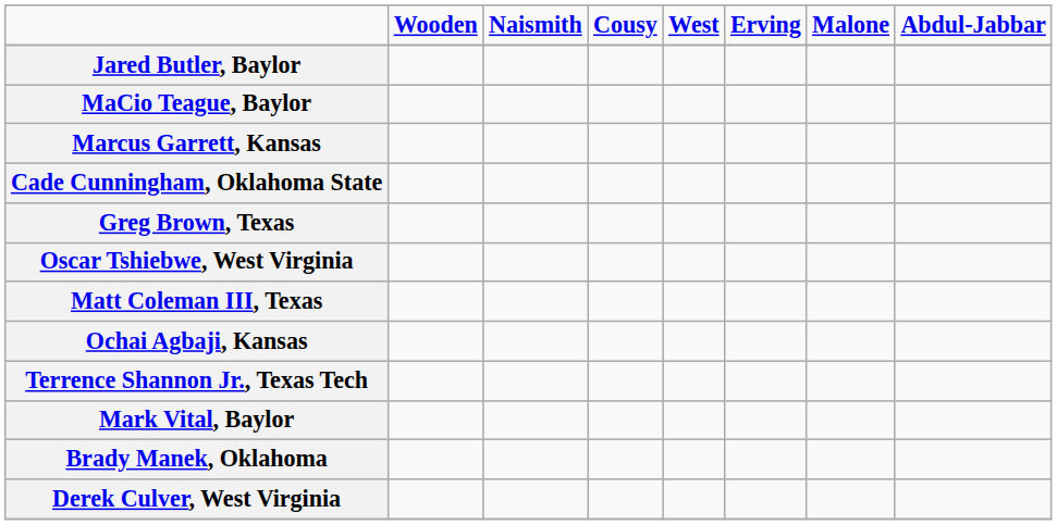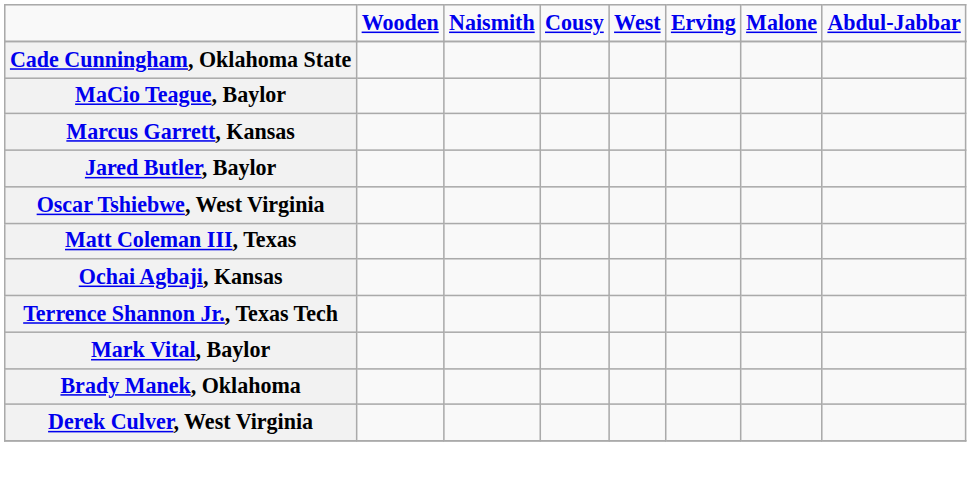rows swapped: Jared Butler, Baylor <-> Cade Cunningham, Oklahoma State
- row: Greg Brown, Texas
